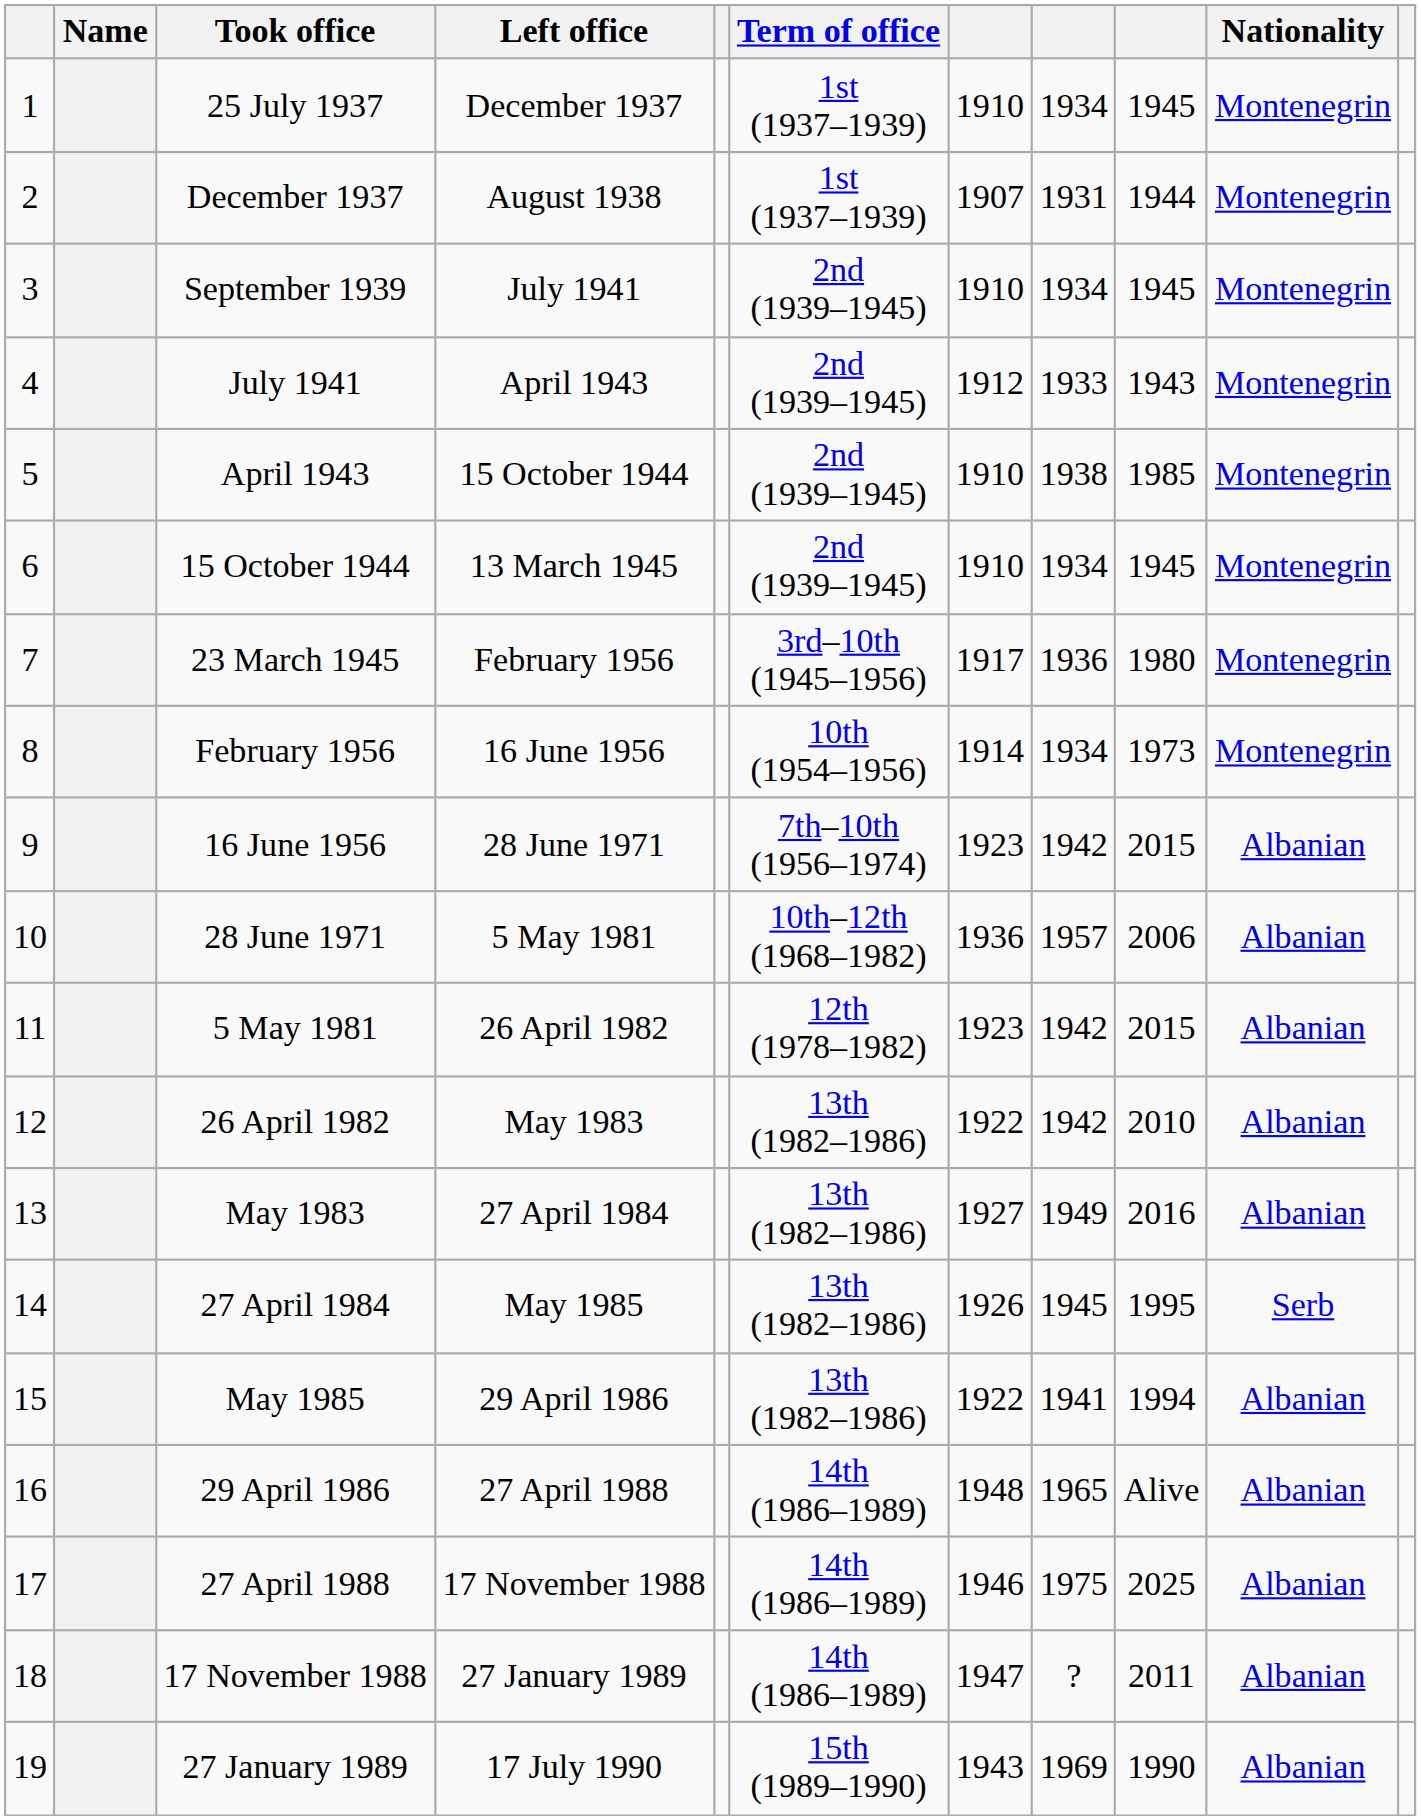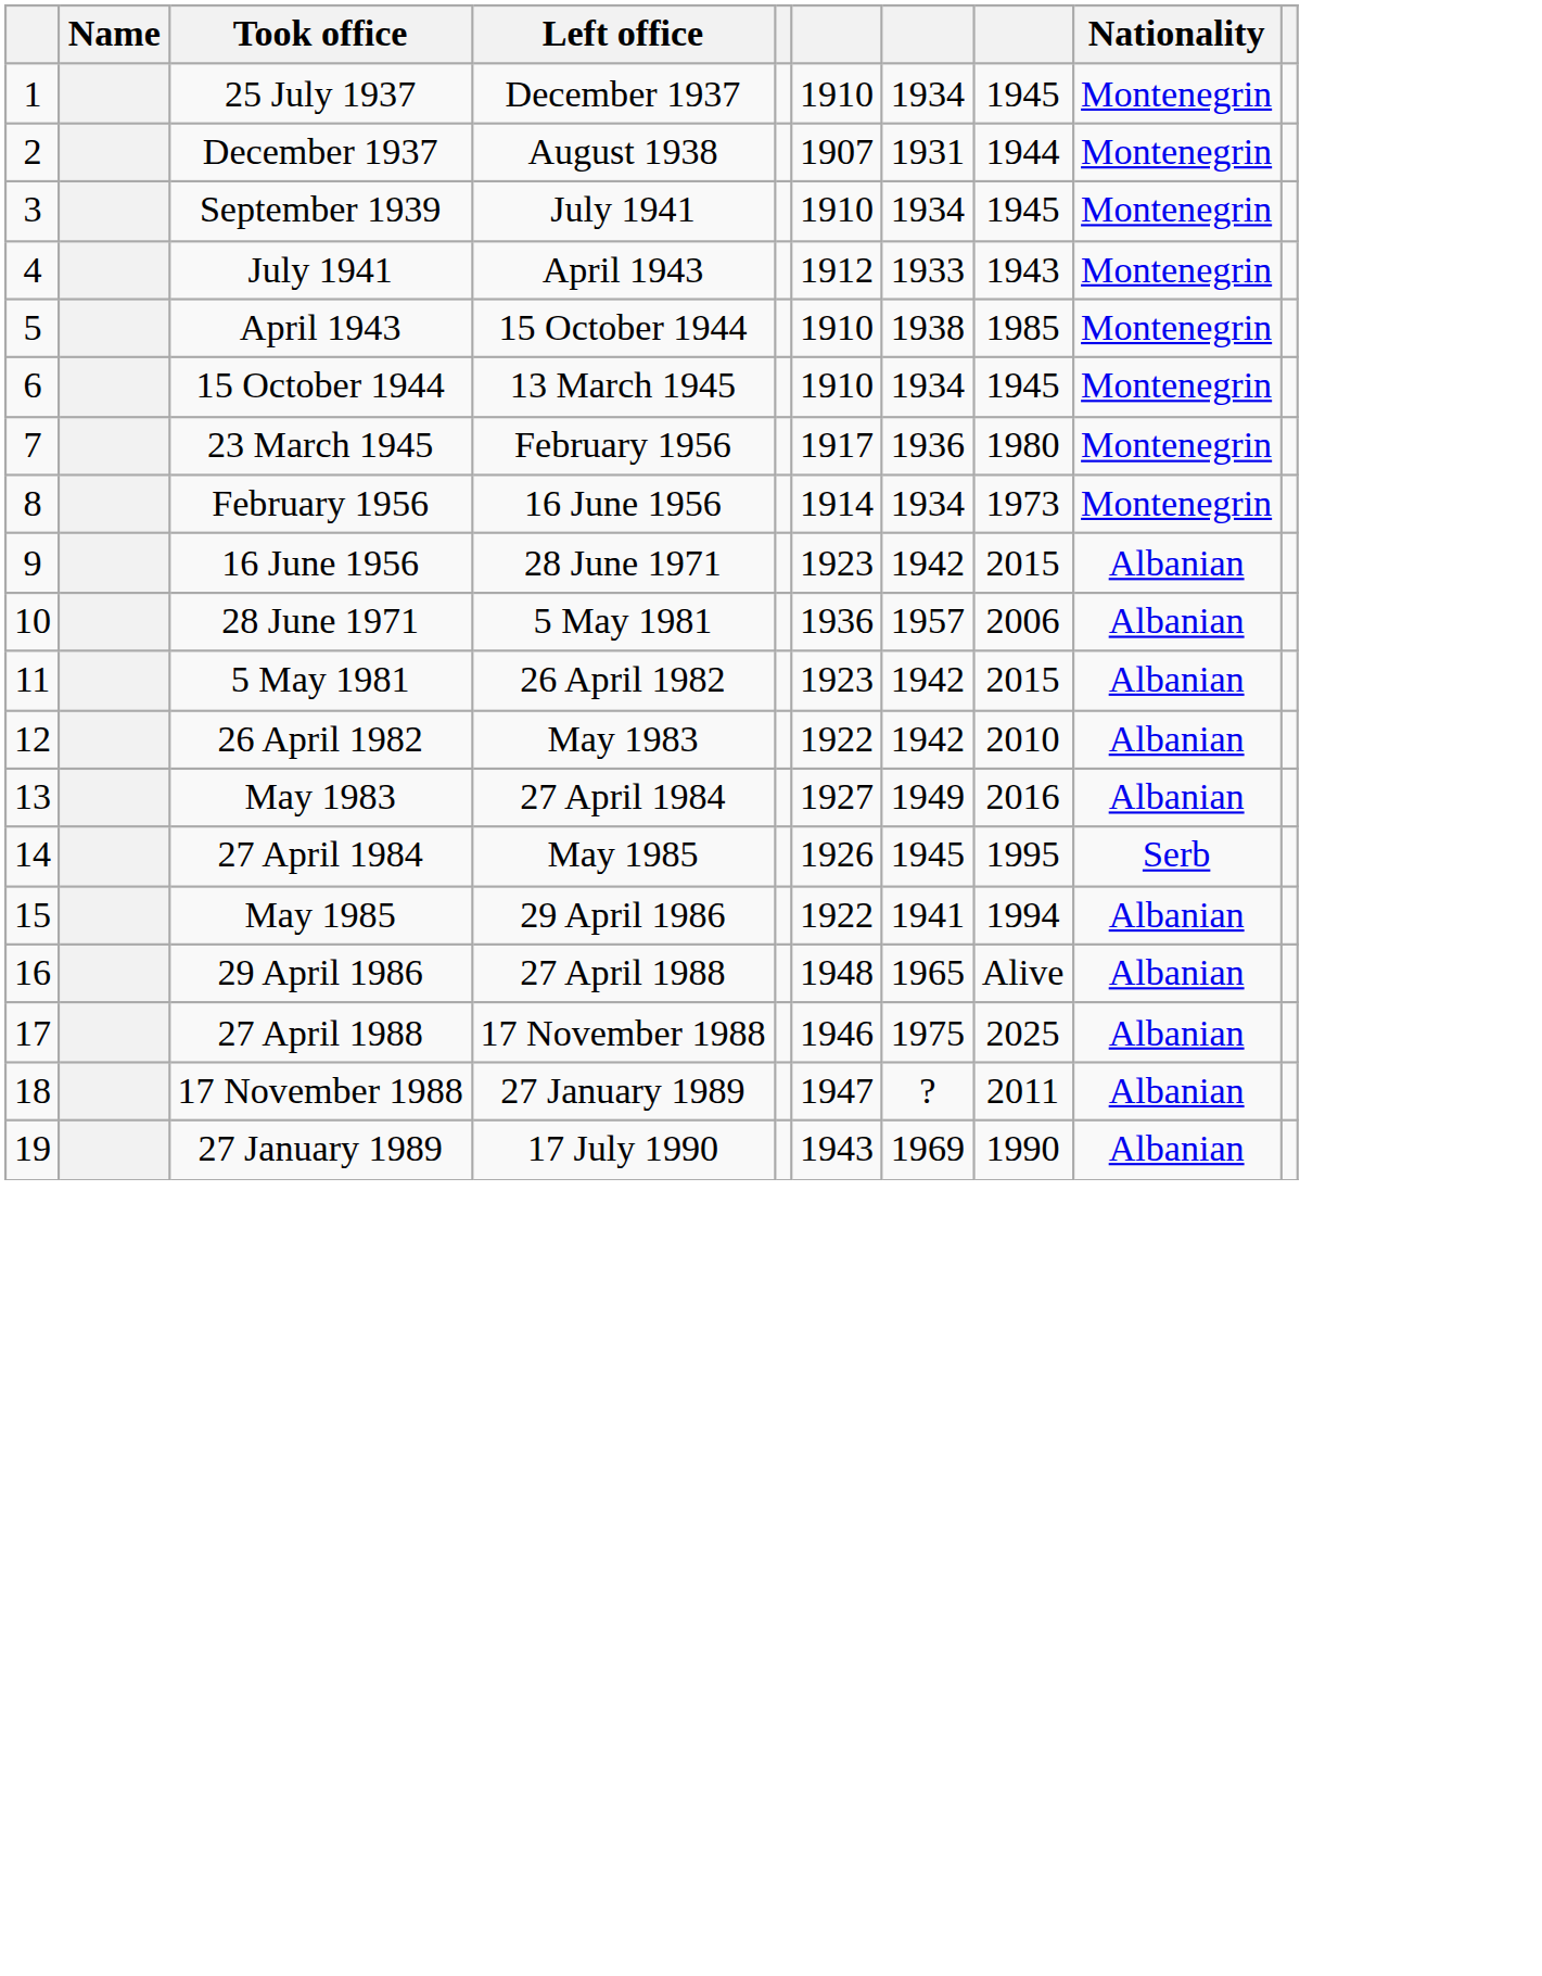- column: Term of office | 1st (1937–1939) | 1st (1937–1939) | 2nd (1939–1945) | 2nd (1939–1945) | 2nd (1939–1945) | 2nd (1939–1945) | 3rd–10th (1945–1956) | 10th (1954–1956) | 7th–10th (1956–1974) | 10th–12th (1968–1982) | 12th (1978–1982) | 13th (1982–1986) | 13th (1982–1986) | 13th (1982–1986) | 13th (1982–1986) | 14th (1986–1989) | 14th (1986–1989) | 14th (1986–1989) | 15th (1989–1990)
